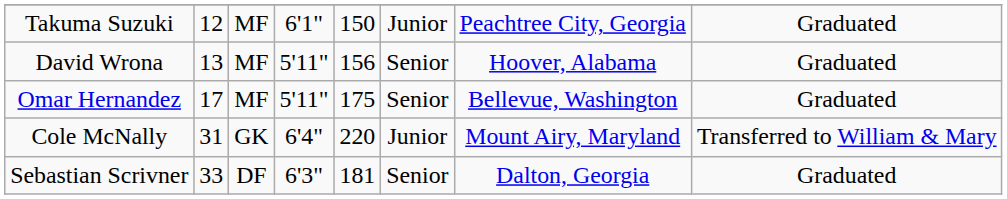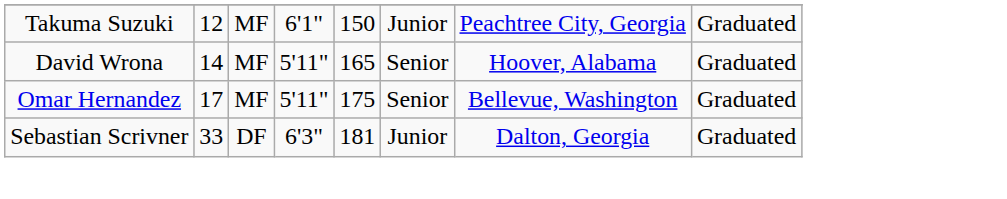David Wrona | column 2: 13 -> 14
David Wrona | column 5: 156 -> 165
- row: Cole McNally | 31 | GK | 6'4" | 220 | Junior | Mount Airy, Maryland | Transferred to William & Mary
Sebastian Scrivner | column 6: Senior -> Junior
